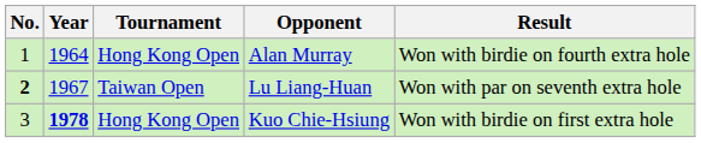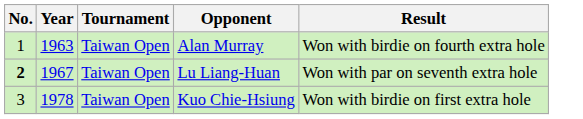Alan Murray | Year: 1964 -> 1963
Alan Murray | Tournament: Hong Kong Open -> Taiwan Open
Kuo Chie-Hsiung | Year: bold -> normal
Kuo Chie-Hsiung | Tournament: Hong Kong Open -> Taiwan Open
